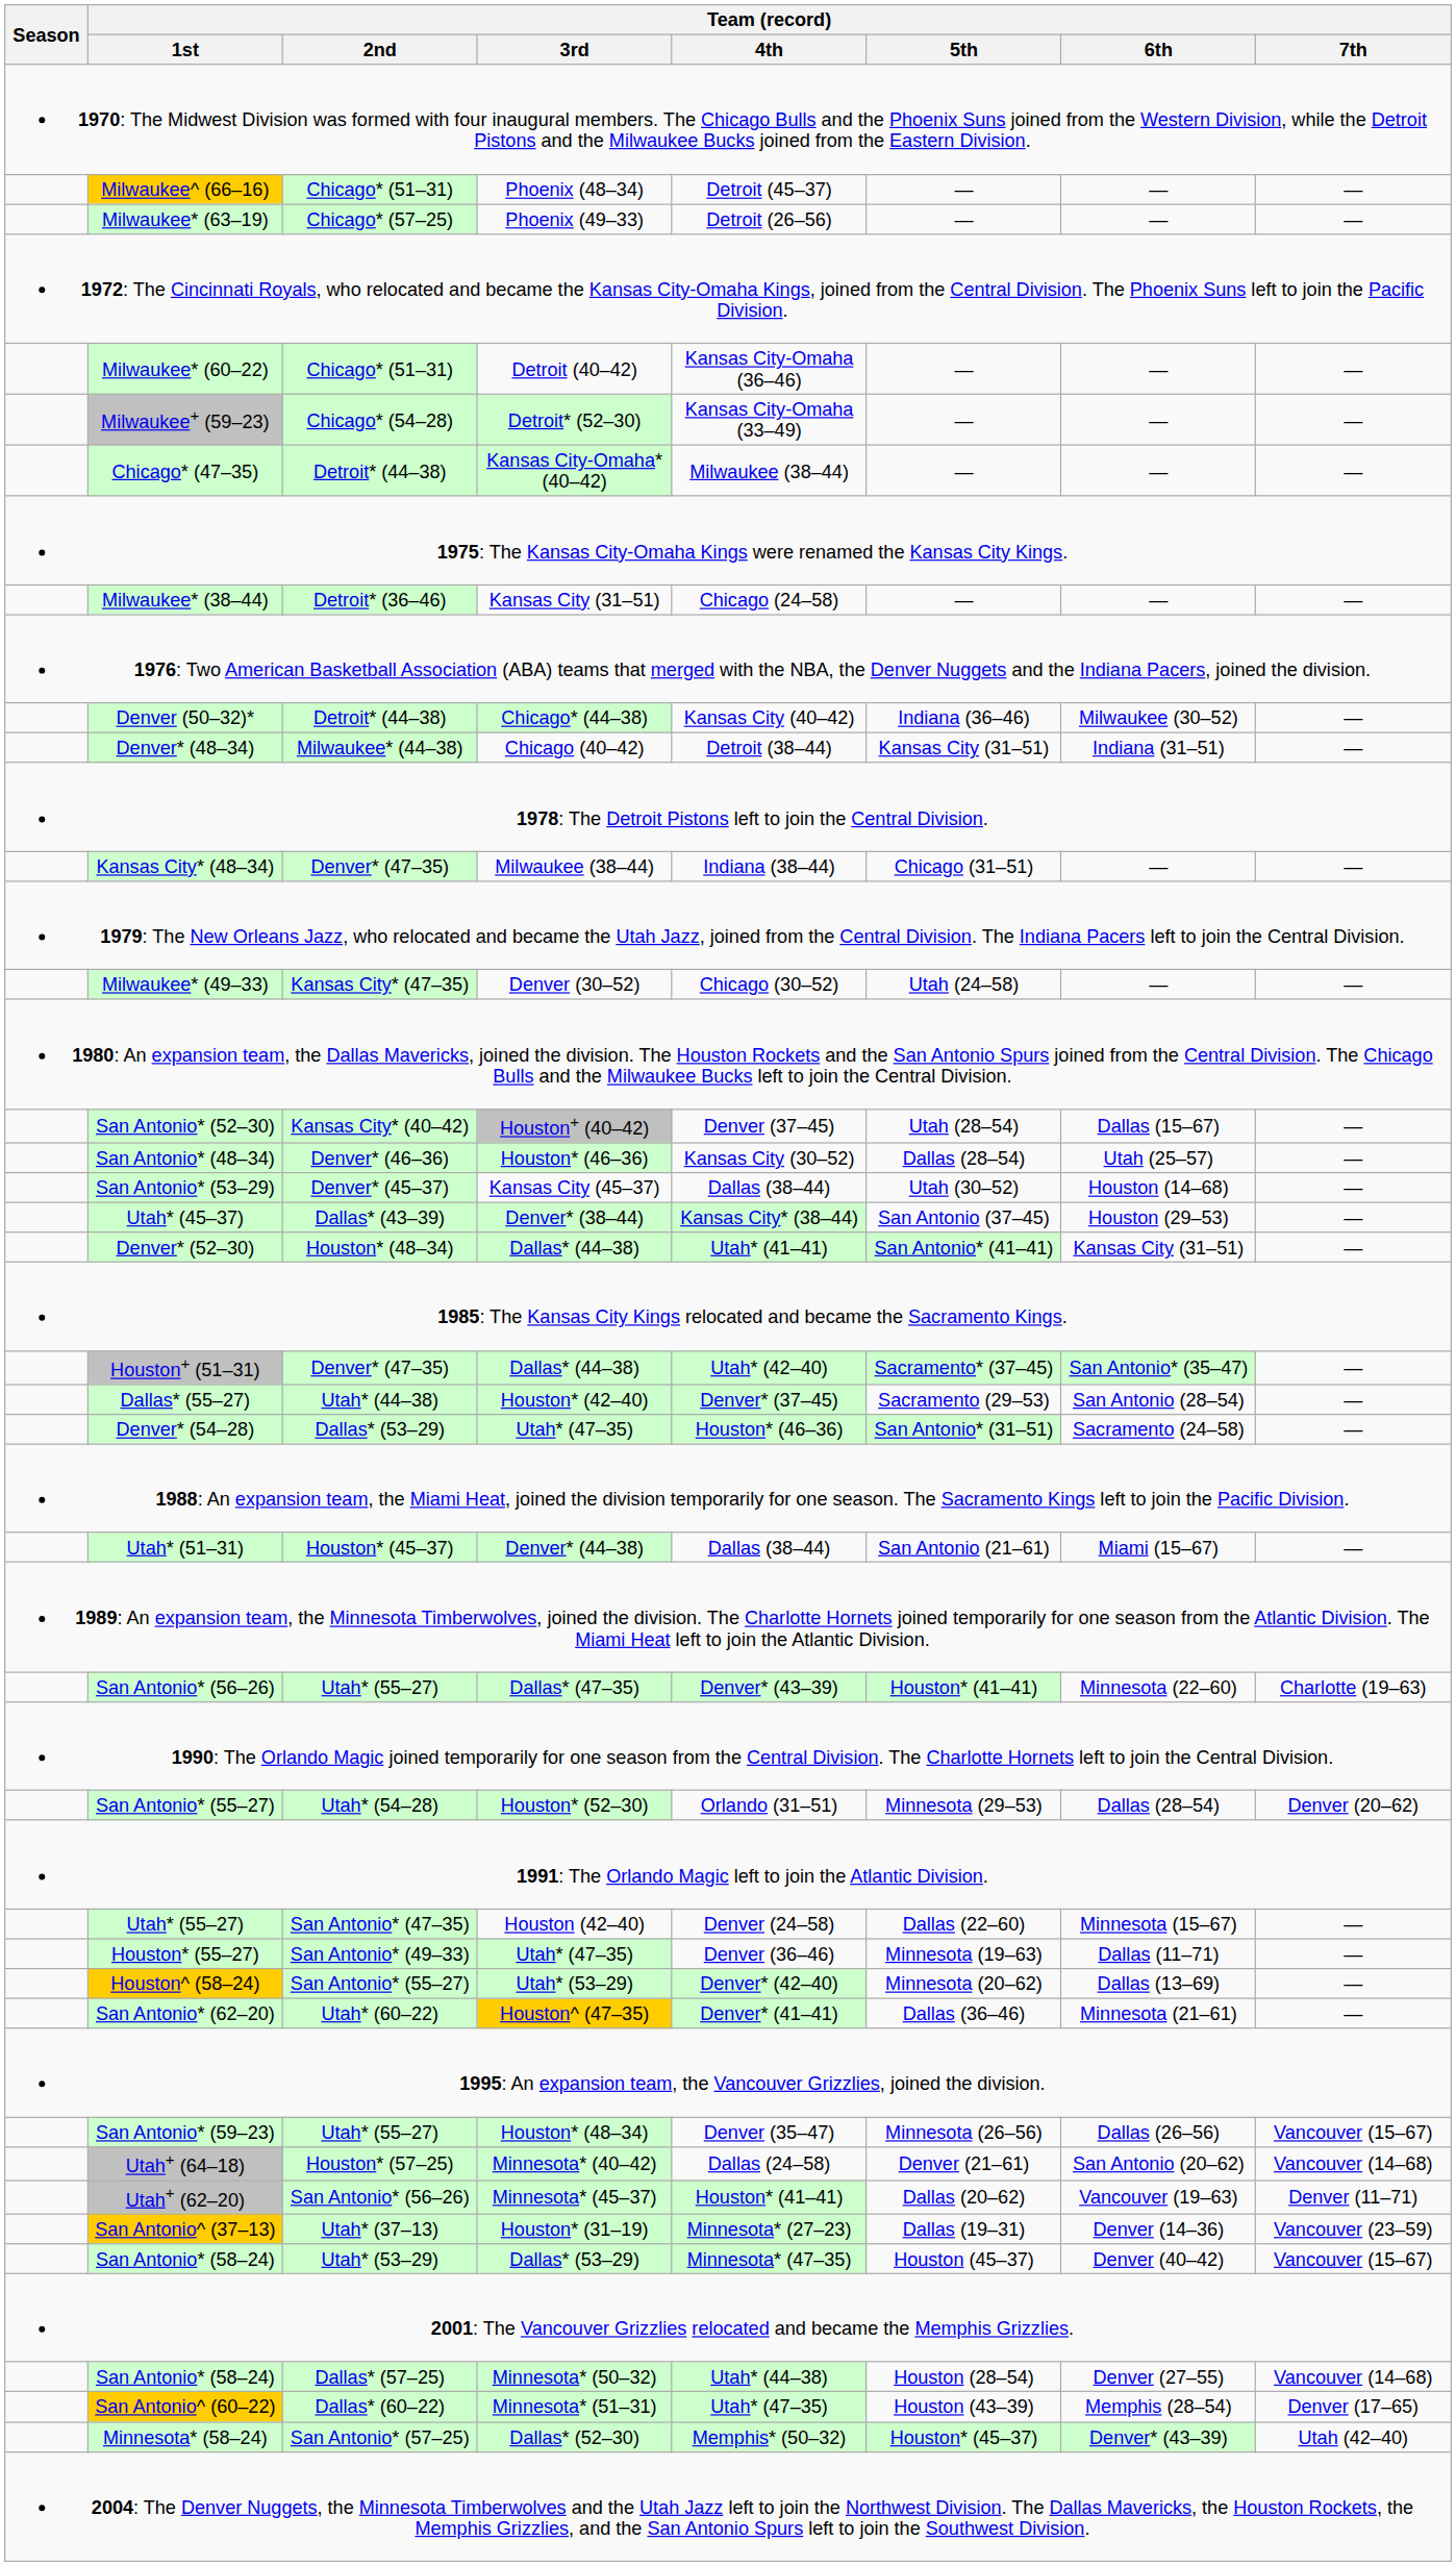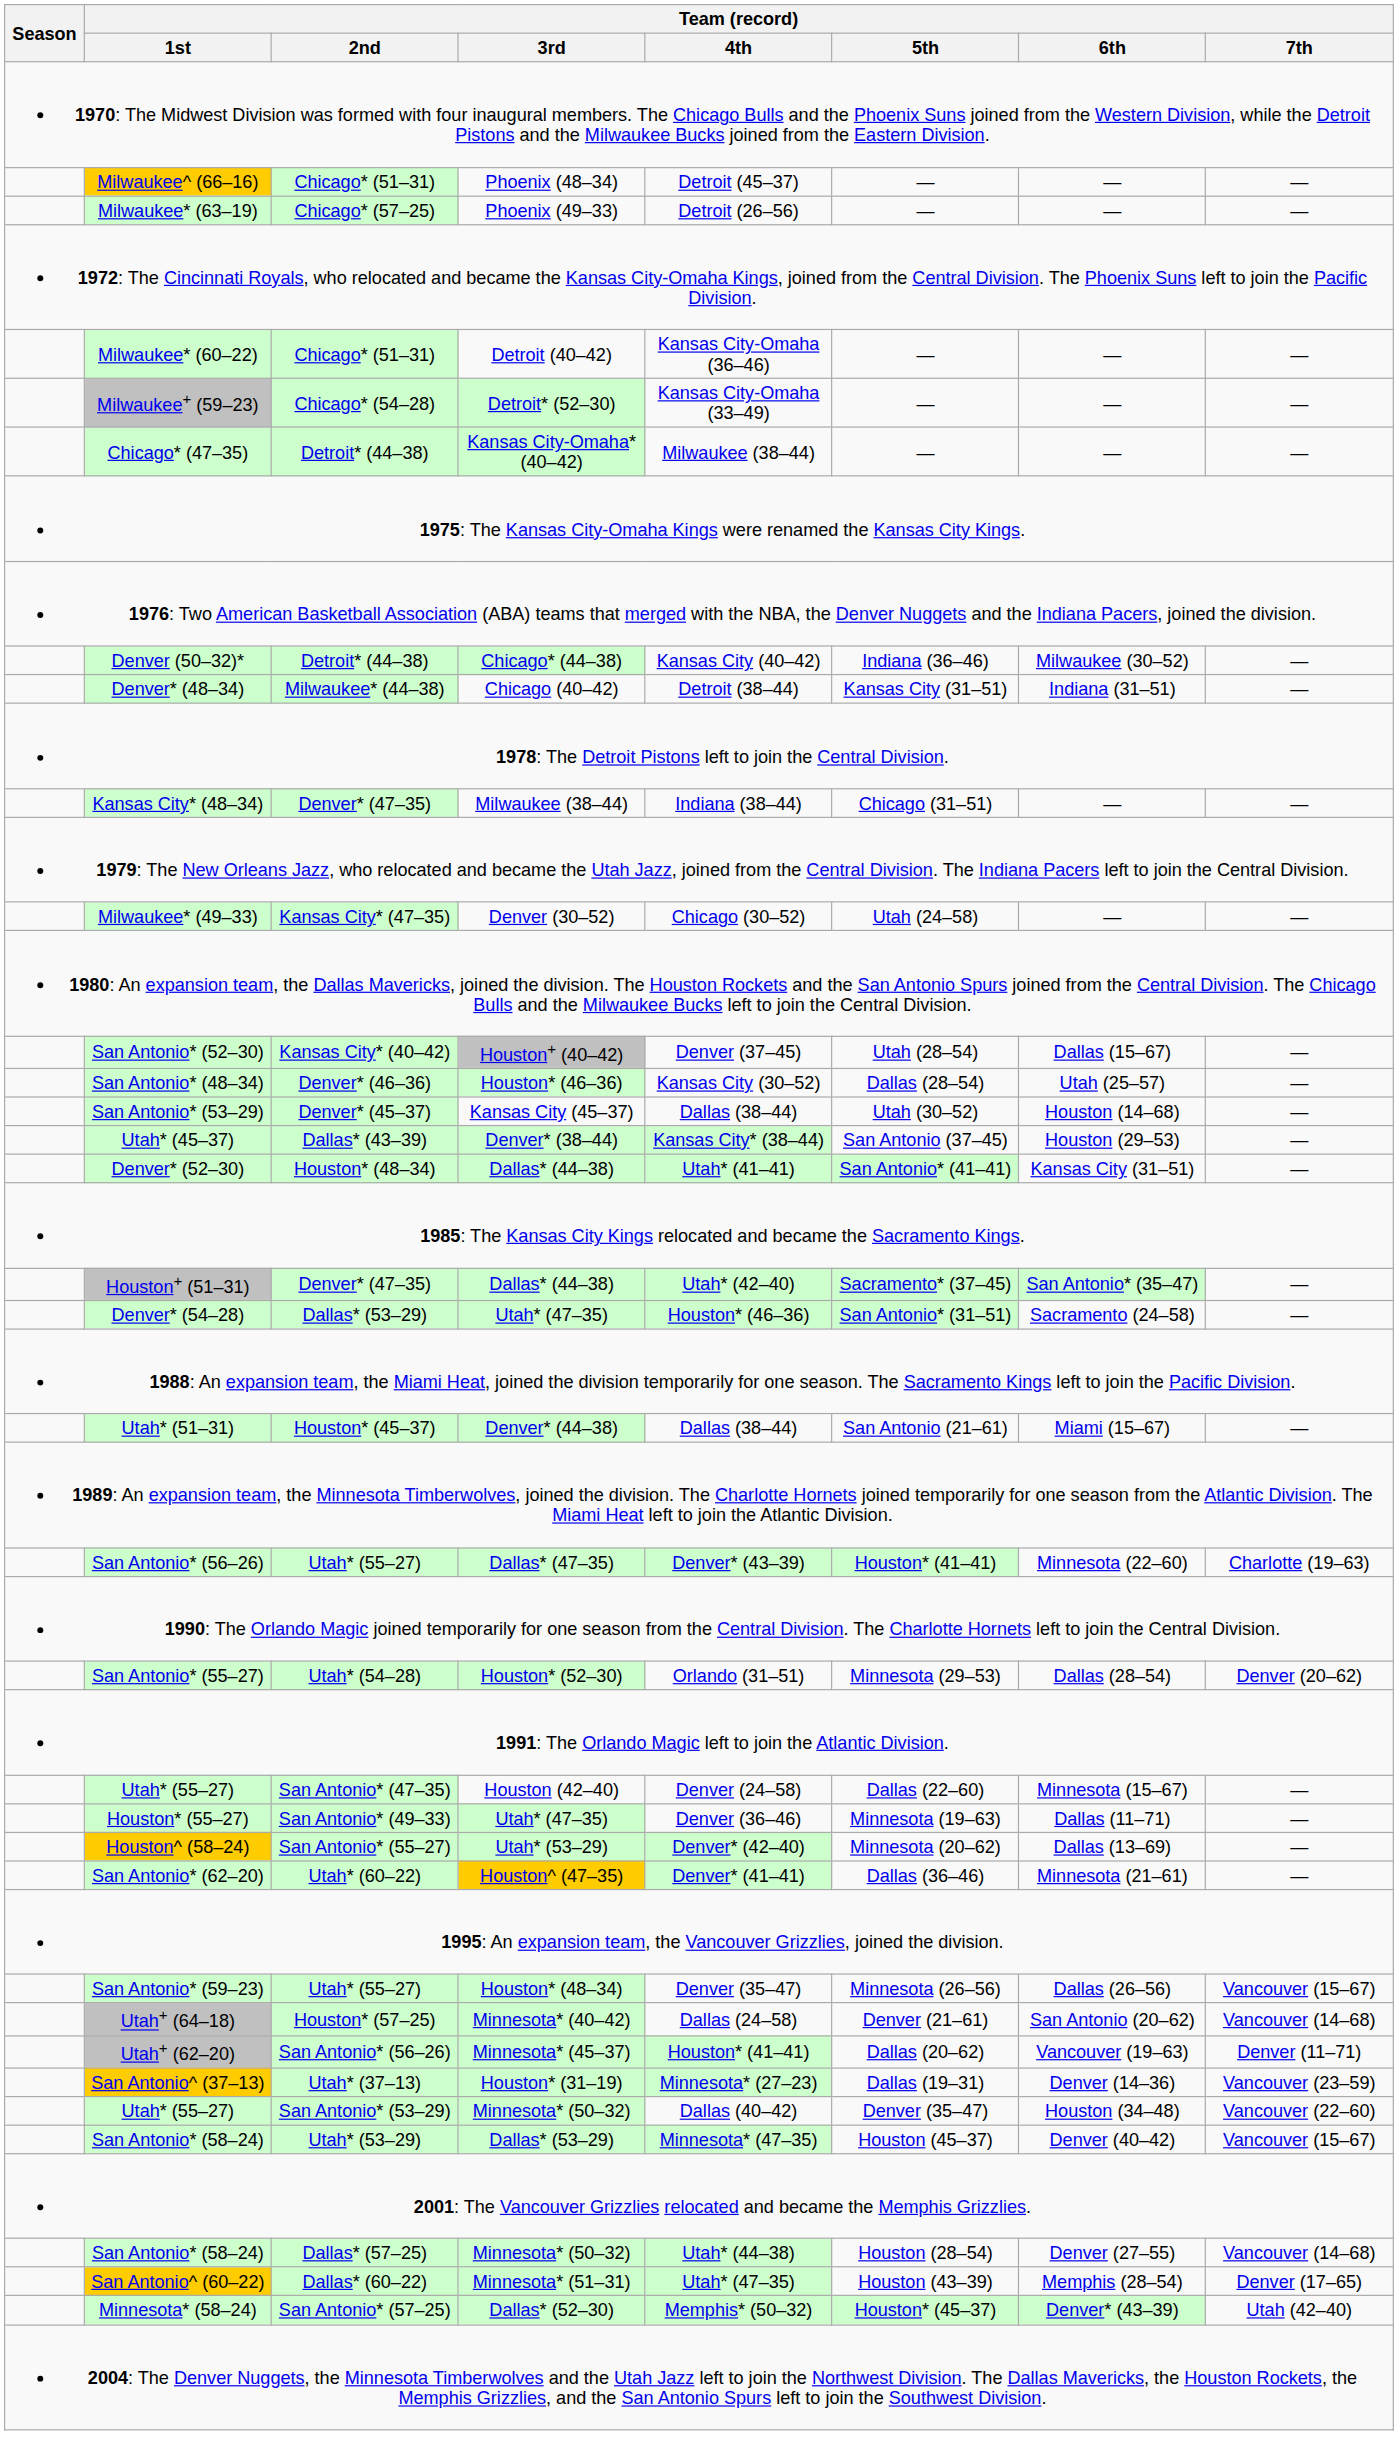- row: Milwaukee* (38–44) | Detroit* (36–46) | Kansas City (31–51) | Chicago (24–58) | — | — | —
- row: Dallas* (55–27) | Utah* (44–38) | Houston* (42–40) | Denver* (37–45) | Sacramento (29–53) | San Antonio (28–54) | —
+ row: Utah* (55–27) | San Antonio* (53–29) | Minnesota* (50–32) | Dallas (40–42) | Denver (35–47) | Houston (34–48) | Vancouver (22–60)
